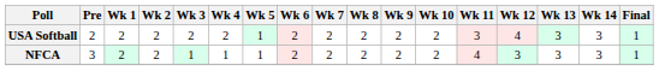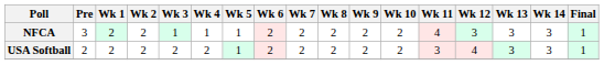rows swapped: NFCA <-> USA Softball
